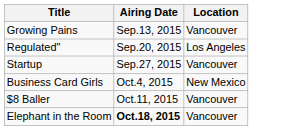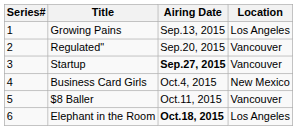+ column: Series# | 1 | 2 | 3 | 4 | 5 | 6
Growing Pains | Location: Vancouver -> Los Angeles
Regulated" | Location: Los Angeles -> Vancouver
Startup | Airing Date: normal -> bold
Elephant in the Room | Location: Vancouver -> Los Angeles
